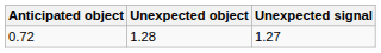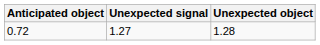columns swapped: Unexpected object <-> Unexpected signal
